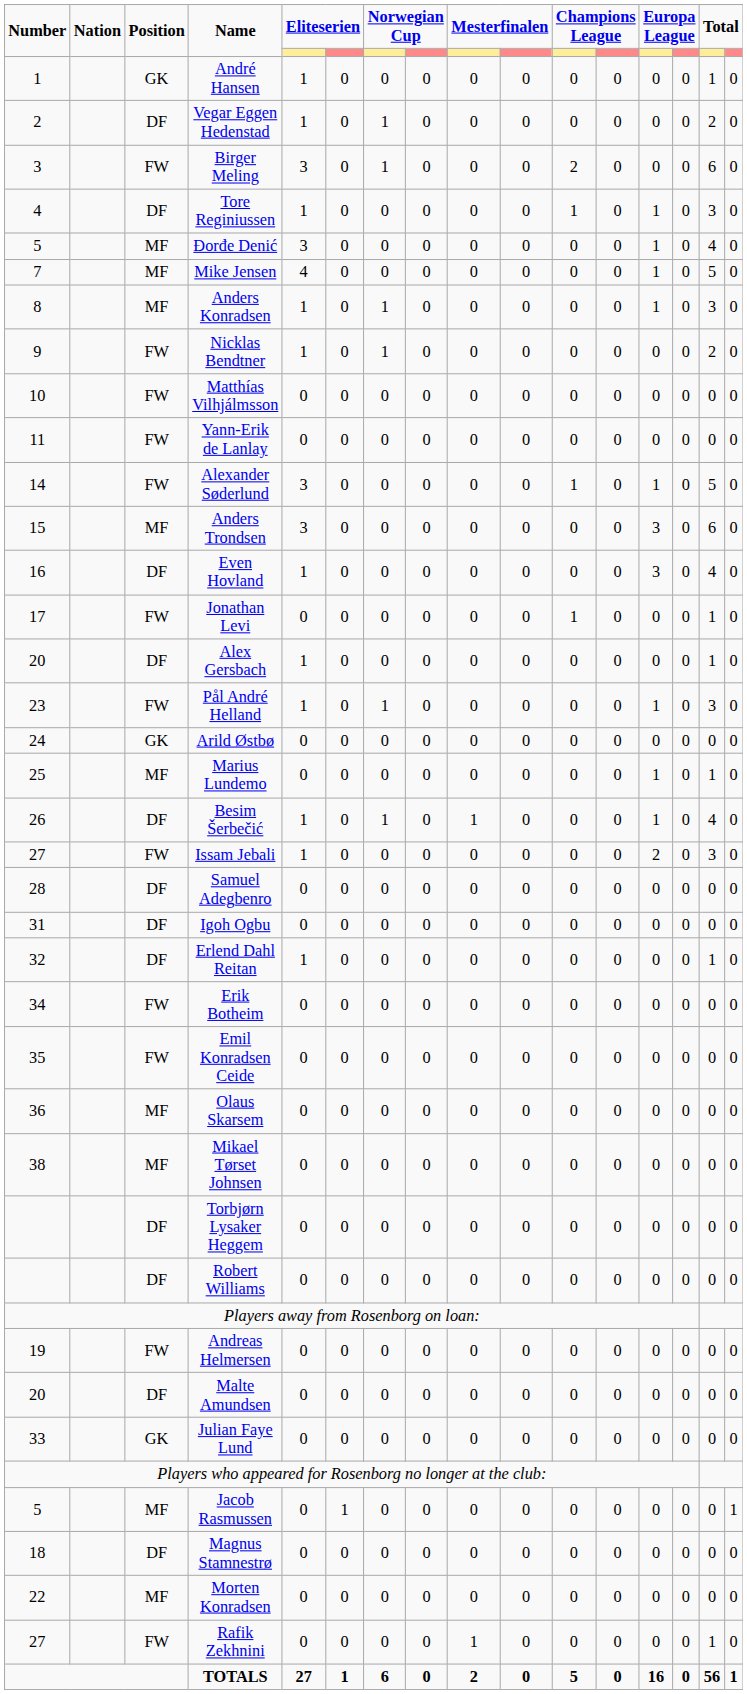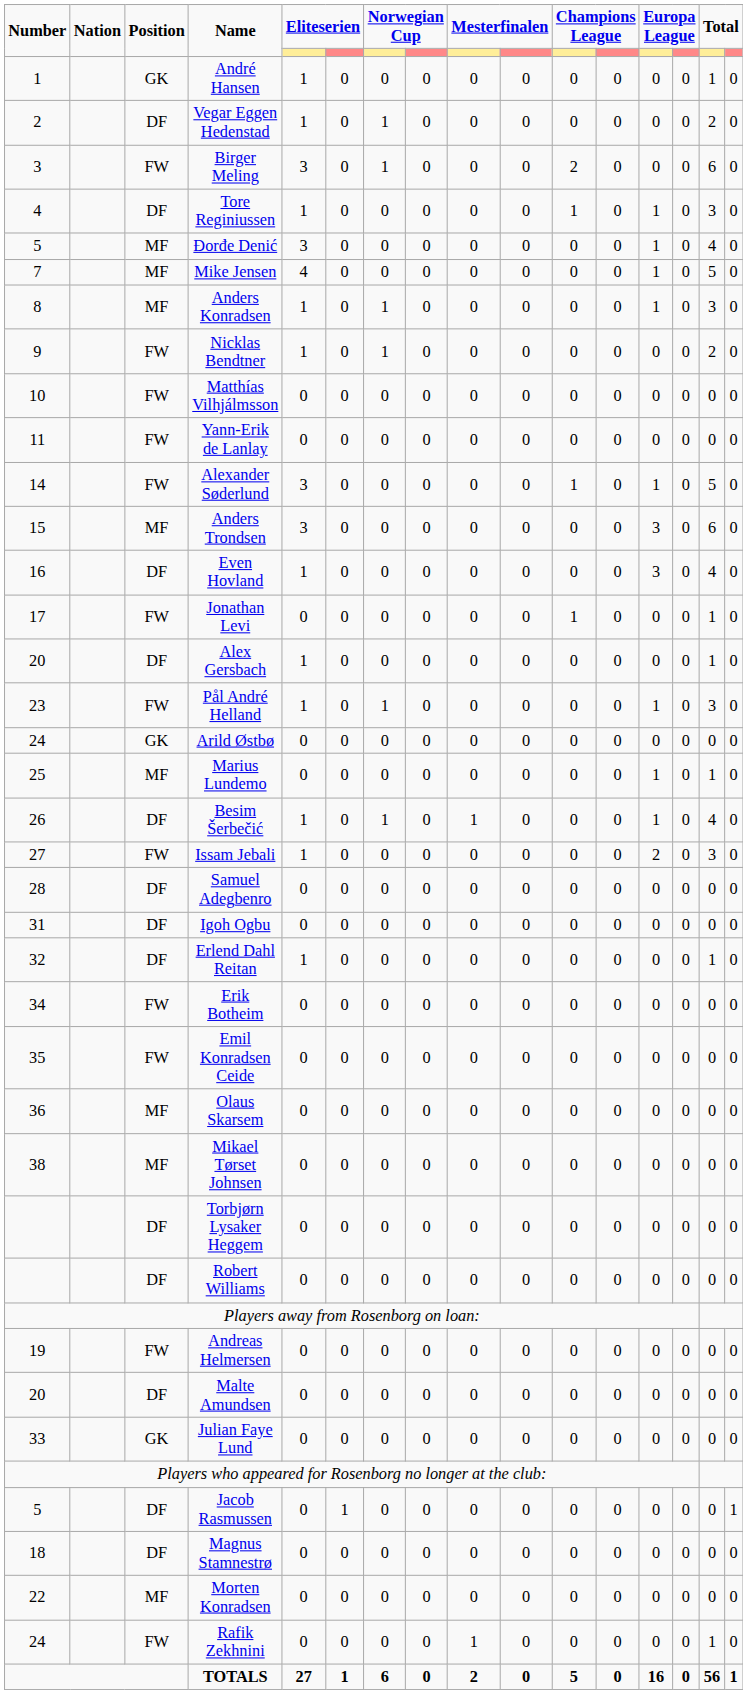Jacob Rasmussen | Position: MF -> DF
Rafik Zekhnini | Number: 27 -> 24
